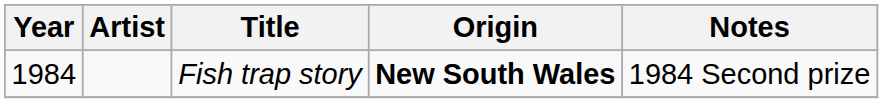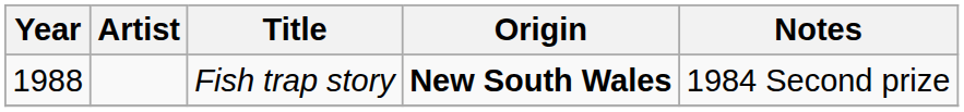Fish trap story | Year: 1984 -> 1988
